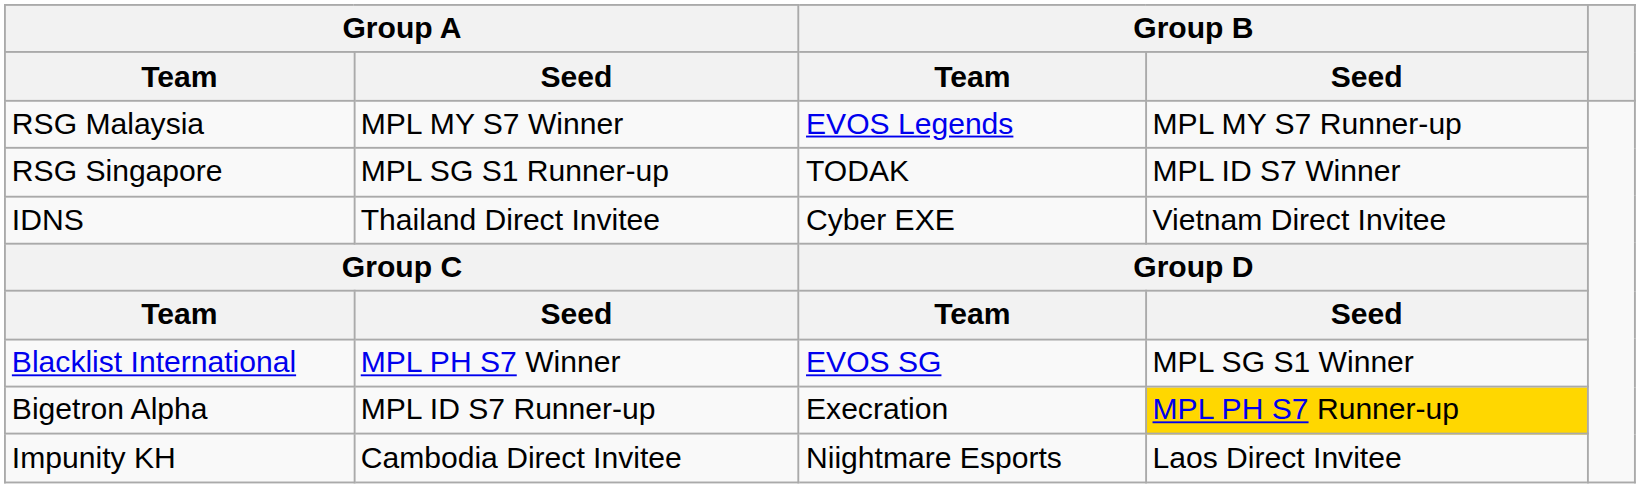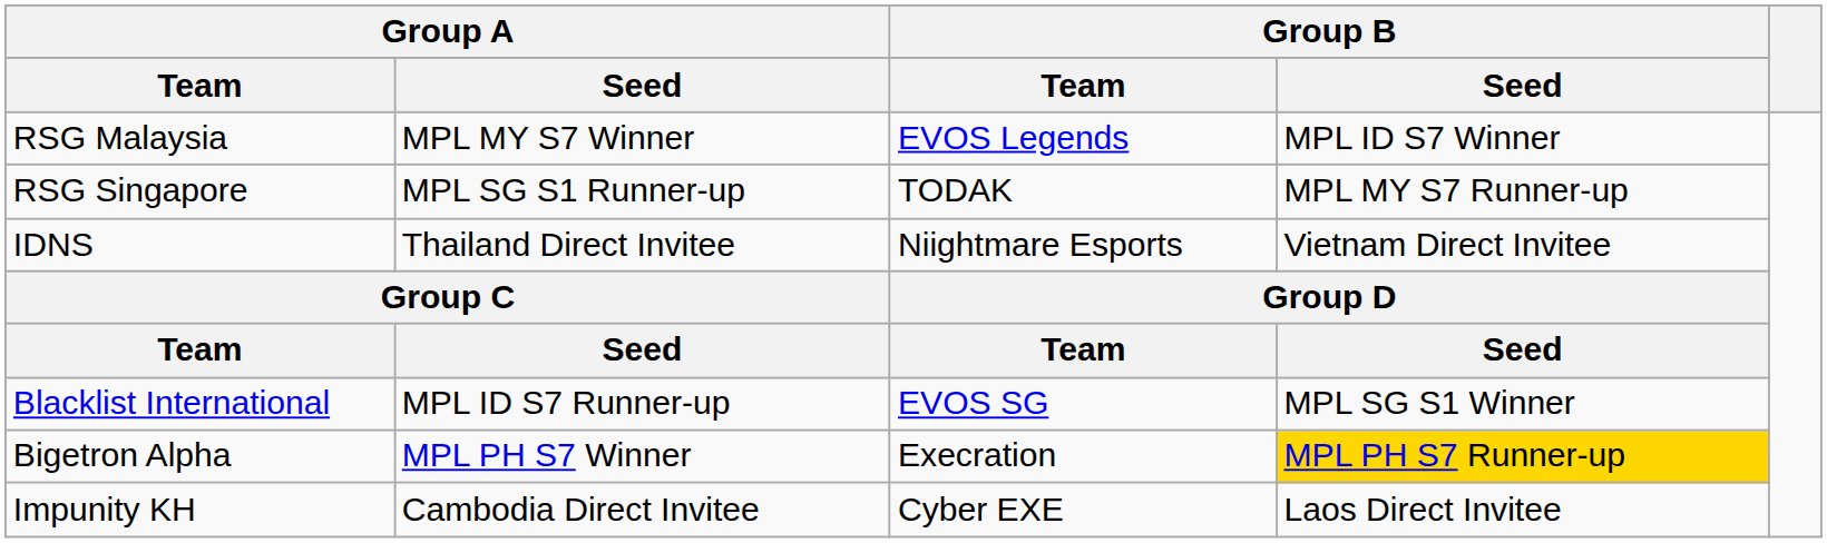RSG Malaysia | Group B / Seed: MPL MY S7 Runner-up -> MPL ID S7 Winner
RSG Singapore | Group B / Seed: MPL ID S7 Winner -> MPL MY S7 Runner-up
IDNS | Group B / Team: Cyber EXE -> Niightmare Esports
Blacklist International | Group A / Seed: MPL PH S7 Winner -> MPL ID S7 Runner-up
Bigetron Alpha | Group A / Seed: MPL ID S7 Runner-up -> MPL PH S7 Winner
Impunity KH | Group B / Team: Niightmare Esports -> Cyber EXE
